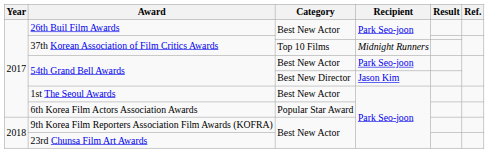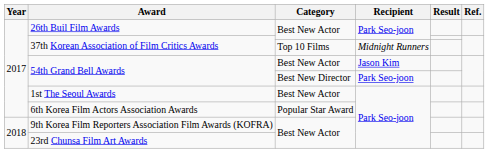54th Grand Bell Awards / Best New Actor | Recipient: Park Seo-joon -> Jason Kim
54th Grand Bell Awards / Best New Director | Recipient: Jason Kim -> Park Seo-joon
